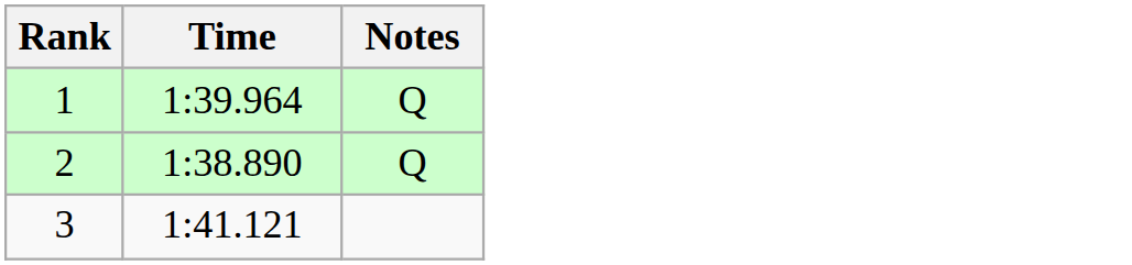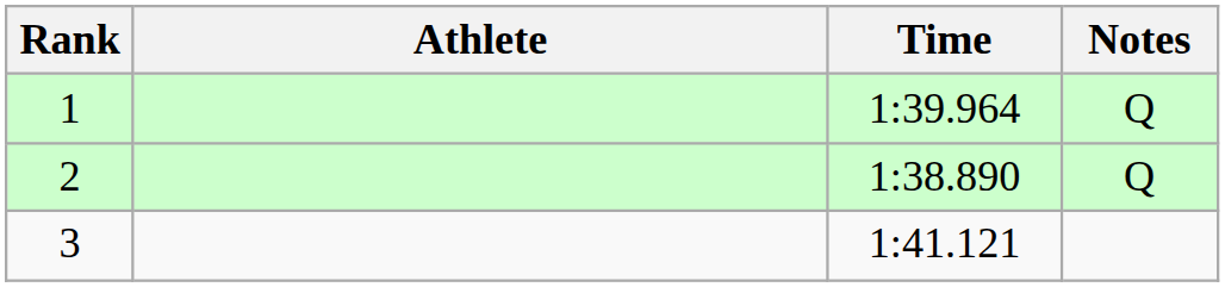+ column: Athlete
